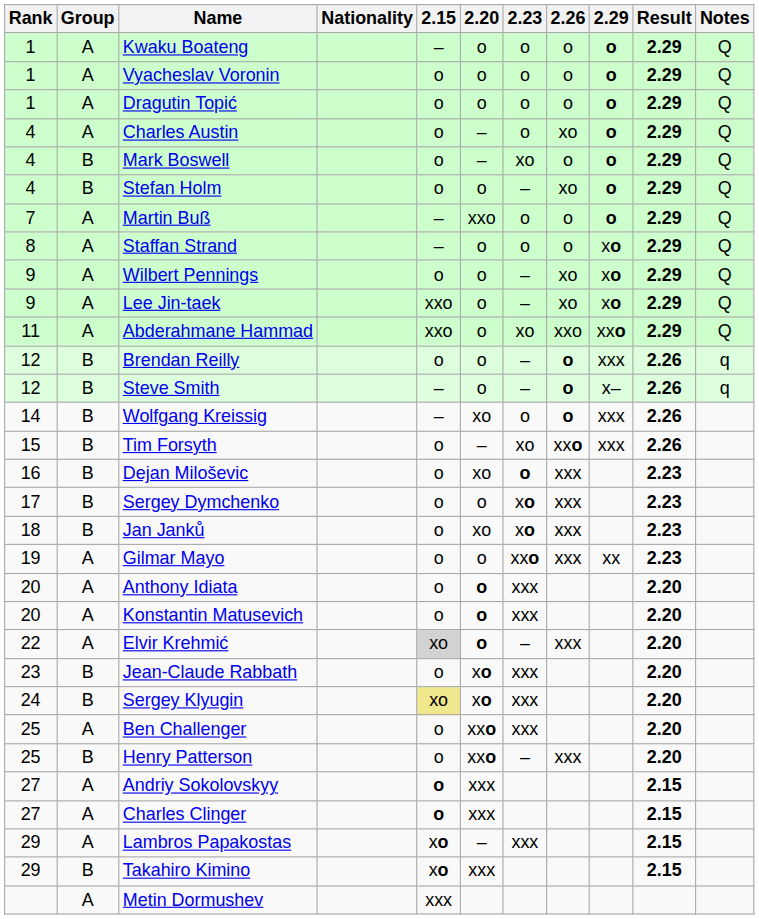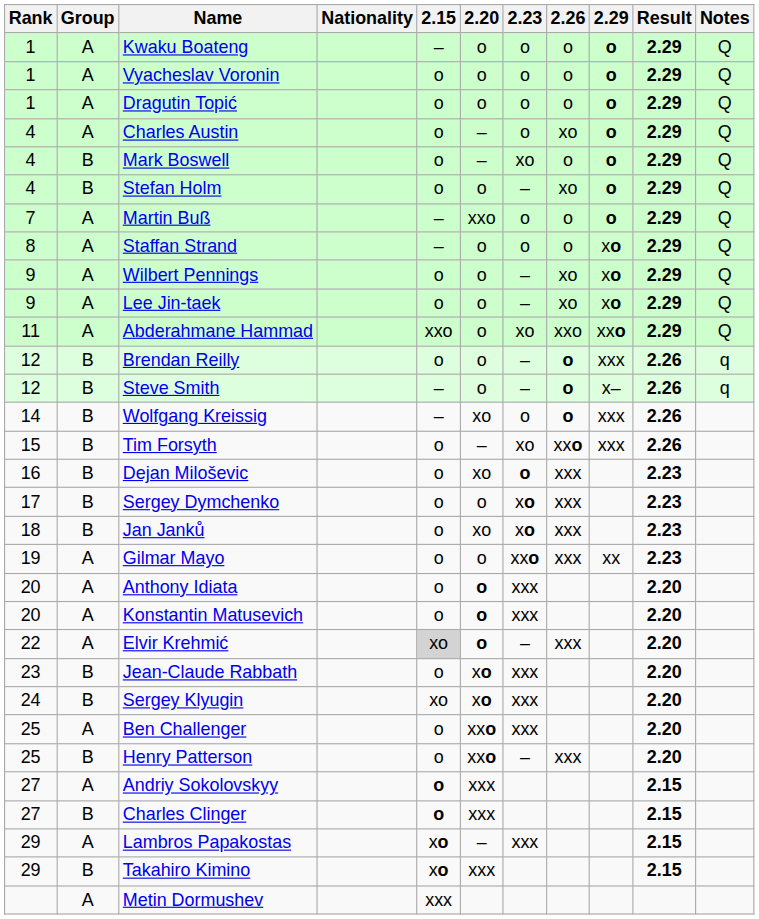Lee Jin-taek | 2.15: xxo -> o
Sergey Klyugin | 2.15: khaki background -> no background
Charles Clinger | Group: A -> B
